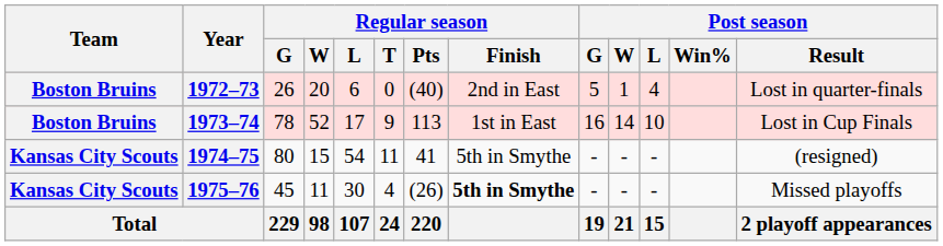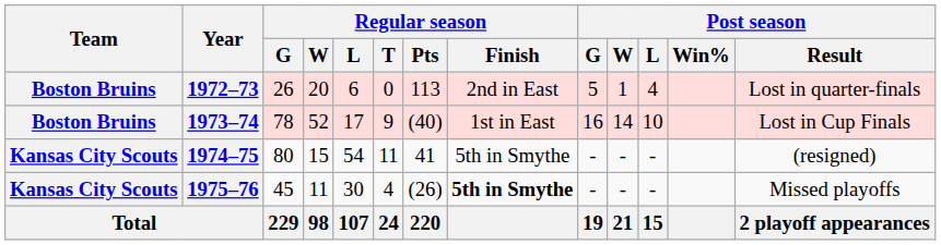1972–73 | Regular season / Pts: (40) -> 113
1973–74 | Regular season / Pts: 113 -> (40)
